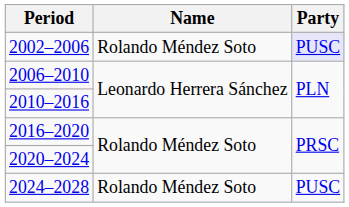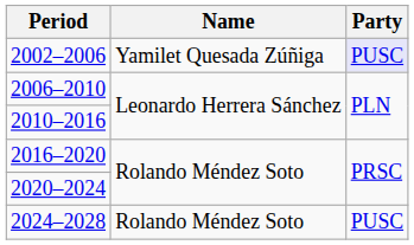2002–2006 | Name: Rolando Méndez Soto -> Yamilet Quesada Zúñiga
